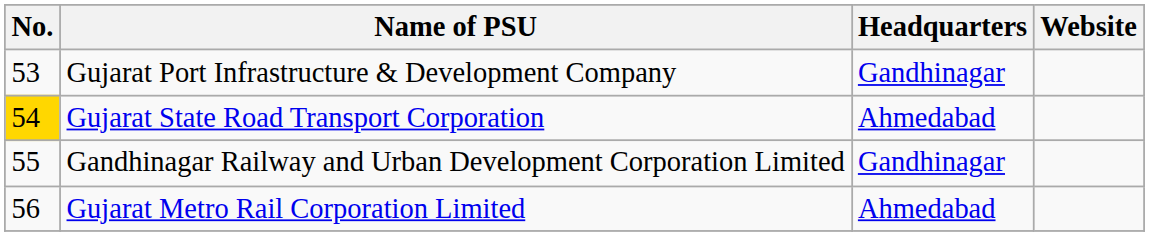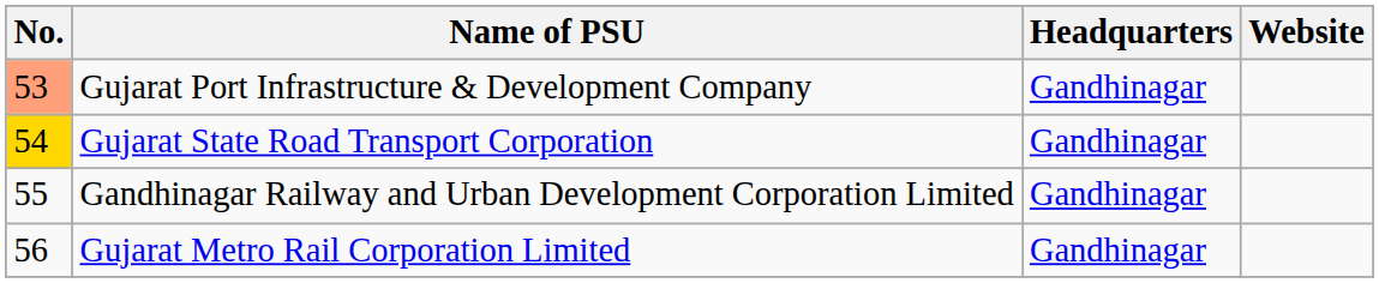Gujarat Port Infrastructure & Development Company | No.: no background -> lightsalmon background
Gujarat State Road Transport Corporation | Headquarters: Ahmedabad -> Gandhinagar
Gujarat Metro Rail Corporation Limited | Headquarters: Ahmedabad -> Gandhinagar
